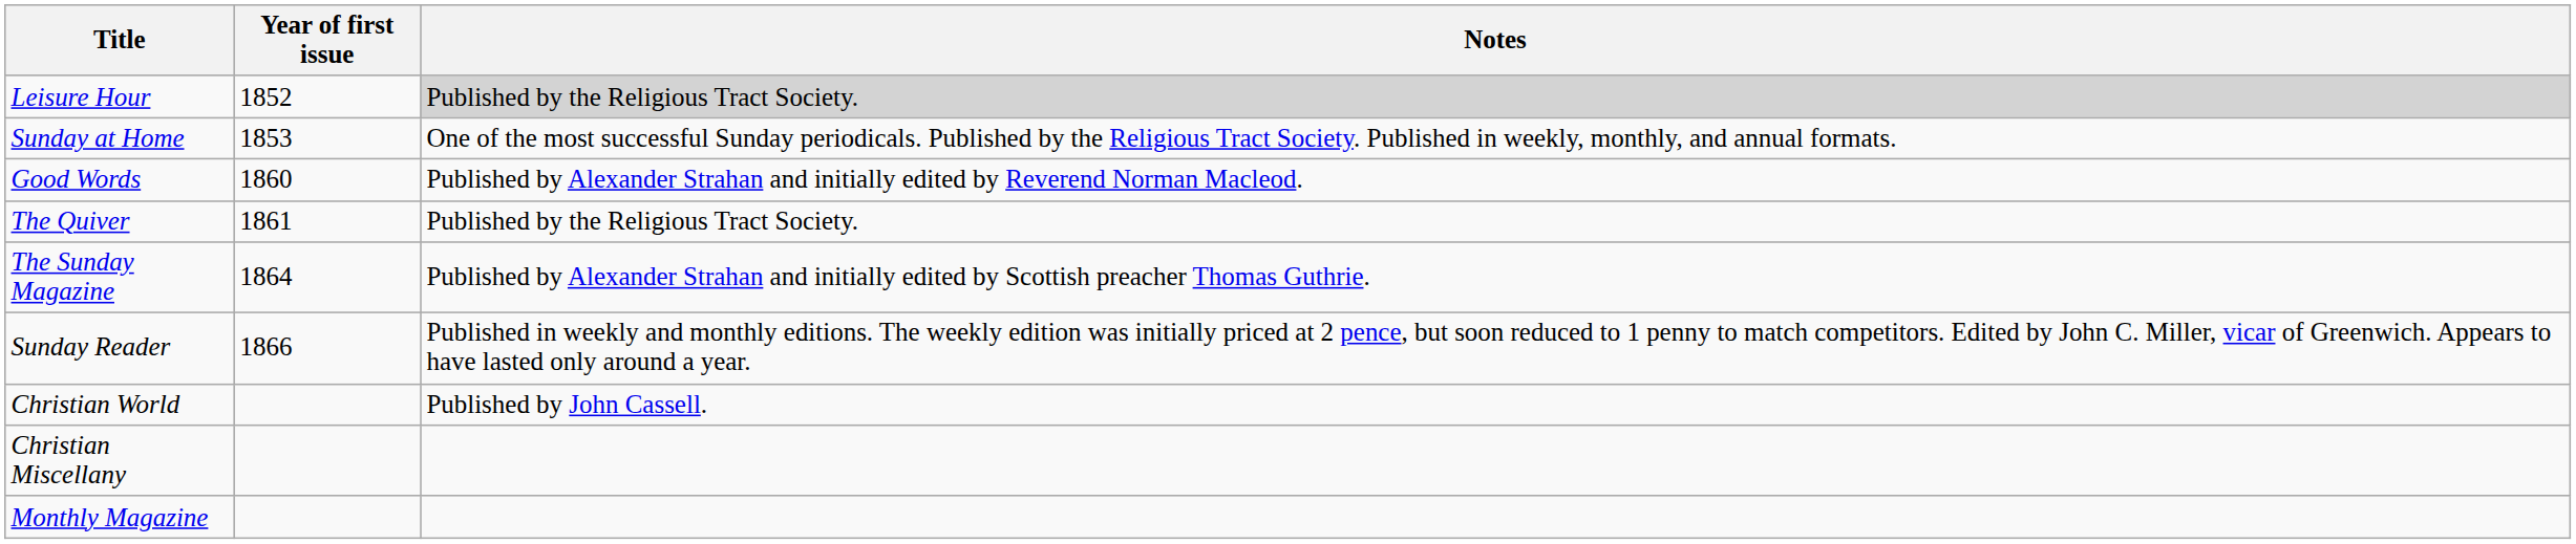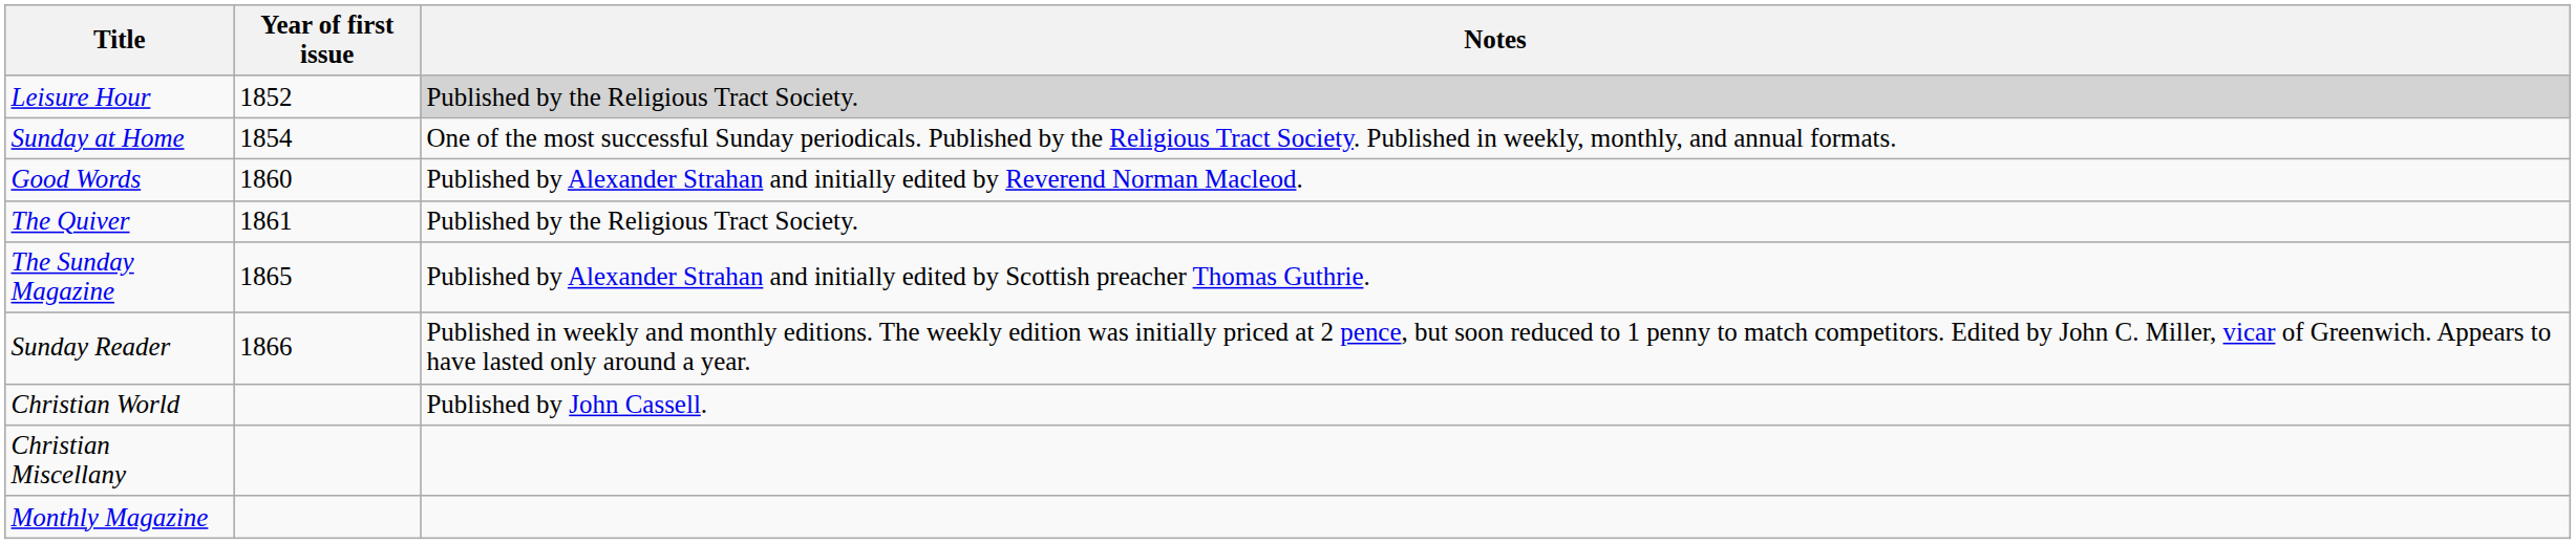Sunday at Home | Year of first issue: 1853 -> 1854
The Sunday Magazine | Year of first issue: 1864 -> 1865
